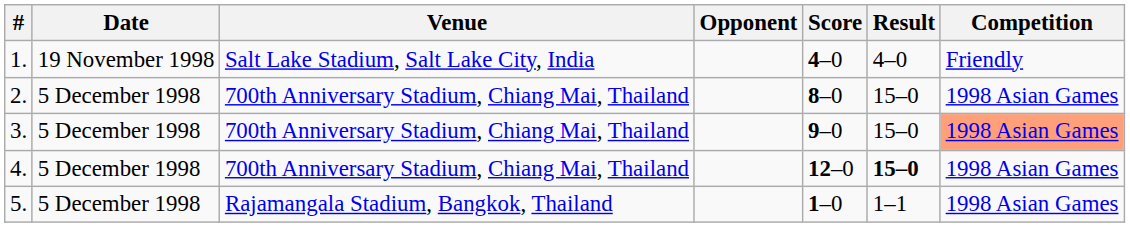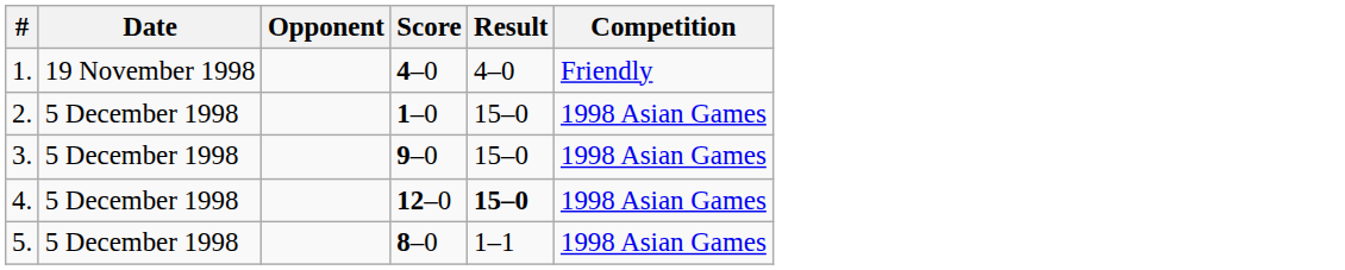- column: Venue | Salt Lake Stadium, Salt Lake City, India | 700th Anniversary Stadium, Chiang Mai, Thailand | 700th Anniversary Stadium, Chiang Mai, Thailand | 700th Anniversary Stadium, Chiang Mai, Thailand | Rajamangala Stadium, Bangkok, Thailand
2. | Score: 8–0 -> 1–0
3. | Competition: lightsalmon background -> no background
5. | Score: 1–0 -> 8–0
